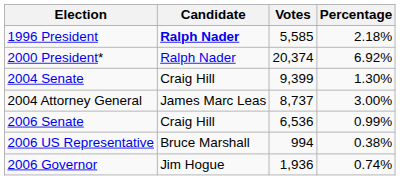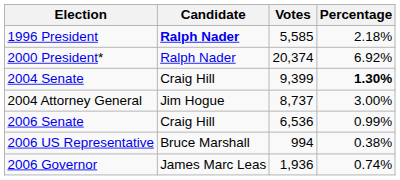2004 Senate | Percentage: normal -> bold
2004 Attorney General | Candidate: James Marc Leas -> Jim Hogue
2006 Governor | Candidate: Jim Hogue -> James Marc Leas
